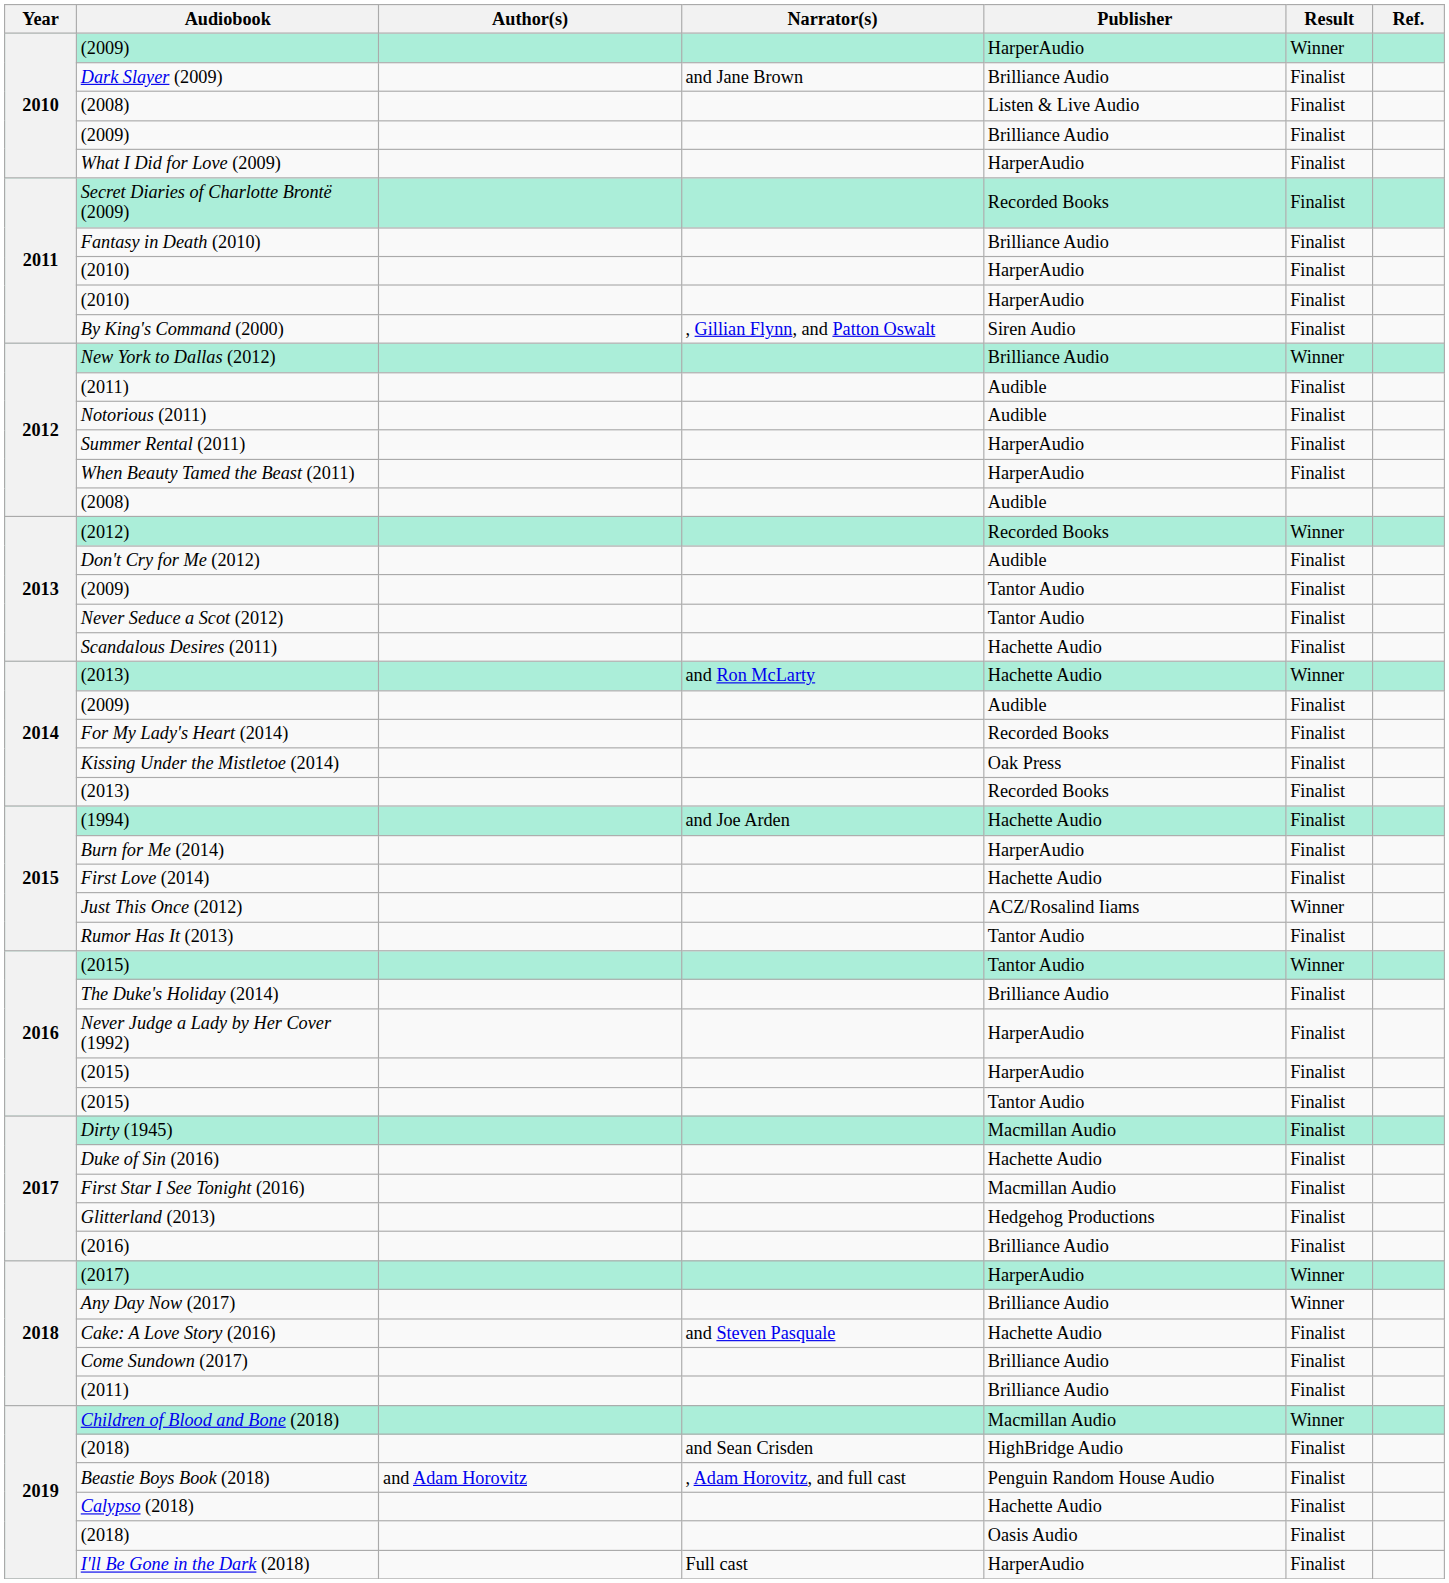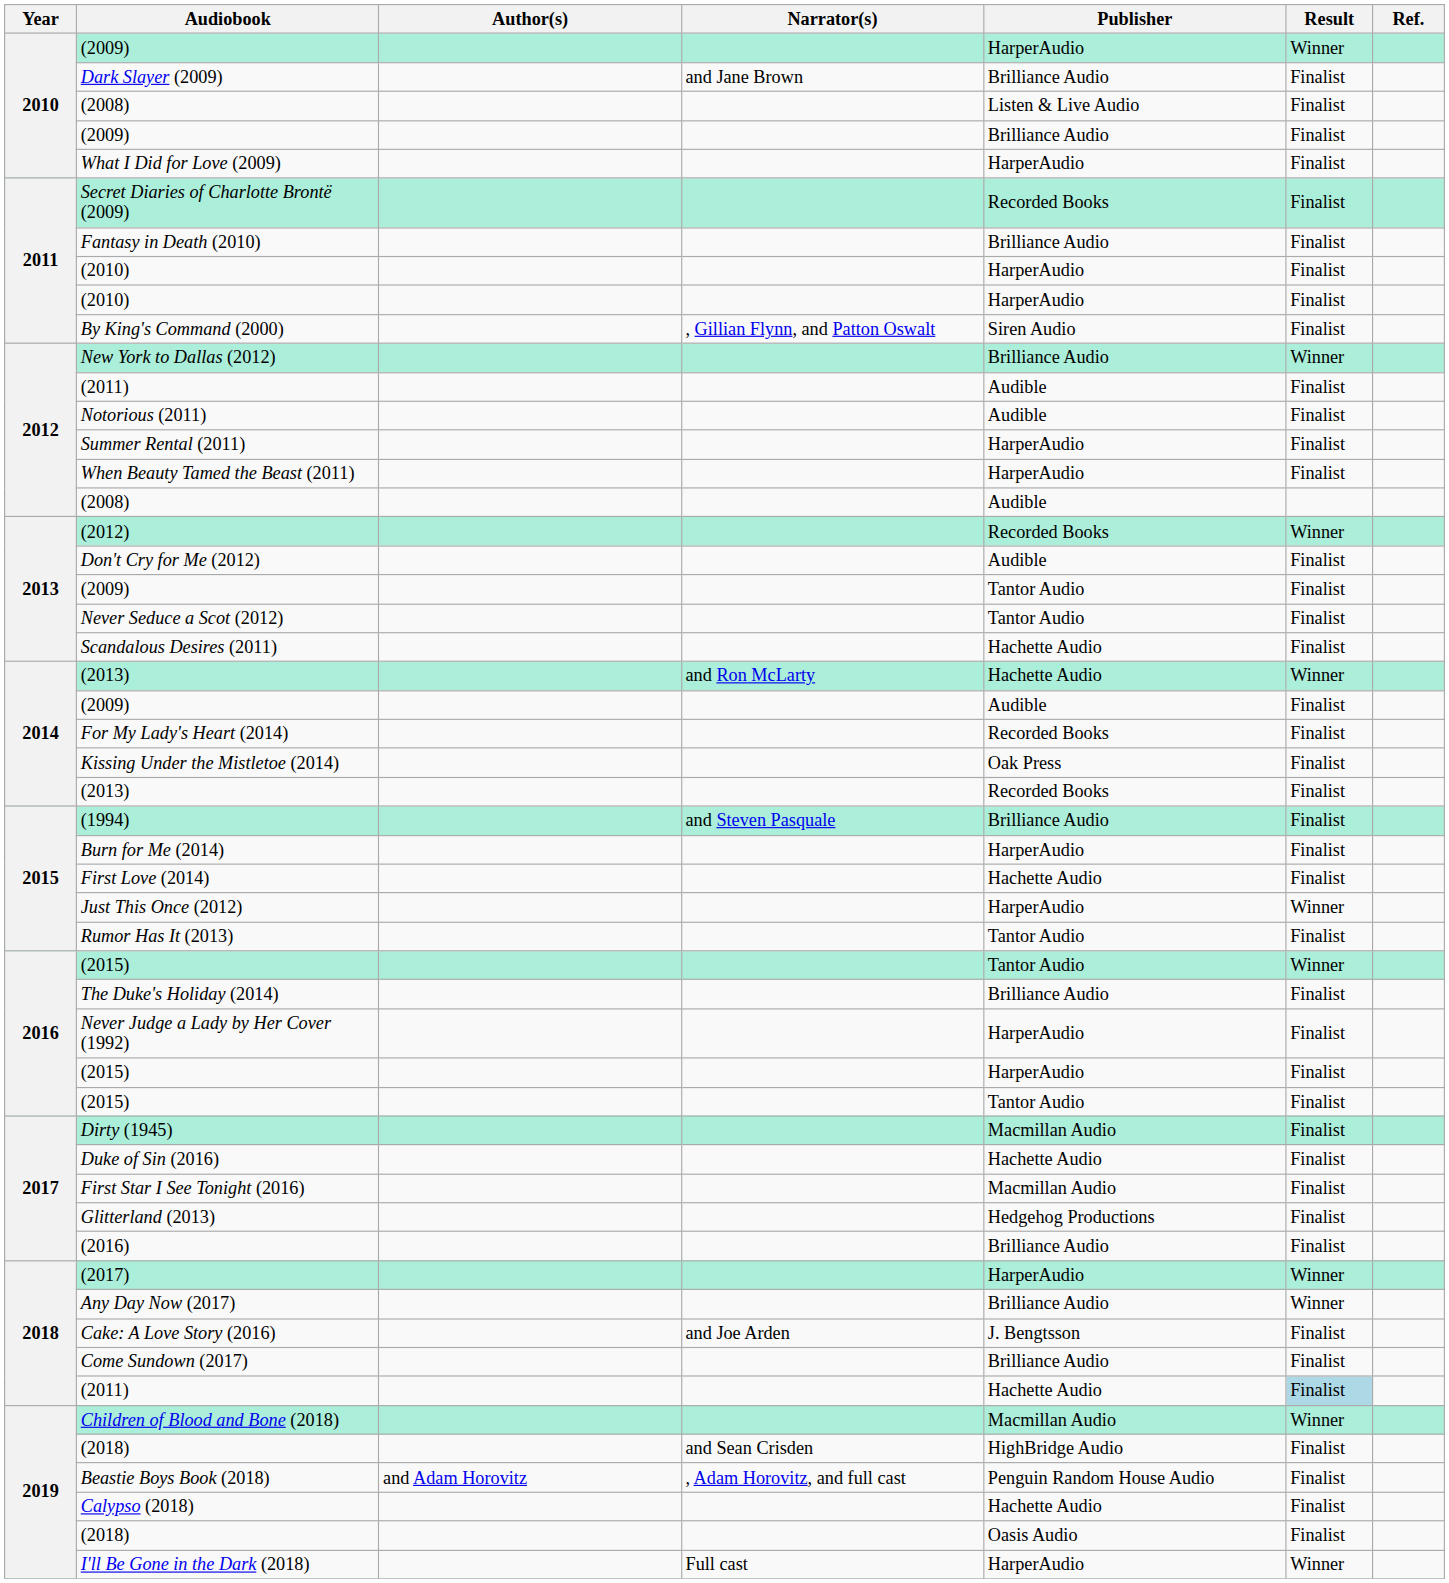(1994) | Narrator(s): and Joe Arden -> and Steven Pasquale
(1994) | Publisher: Hachette Audio -> Brilliance Audio
Just This Once (2012) | Publisher: ACZ/Rosalind Iiams -> HarperAudio
Cake: A Love Story (2016) | Narrator(s): and Steven Pasquale -> and Joe Arden
Cake: A Love Story (2016) | Publisher: Hachette Audio -> J. Bengtsson
2018 / (2011) | Publisher: Brilliance Audio -> Hachette Audio
2018 / (2011) | Result: no background -> lightblue background
I'll Be Gone in the Dark (2018) | Result: Finalist -> Winner
